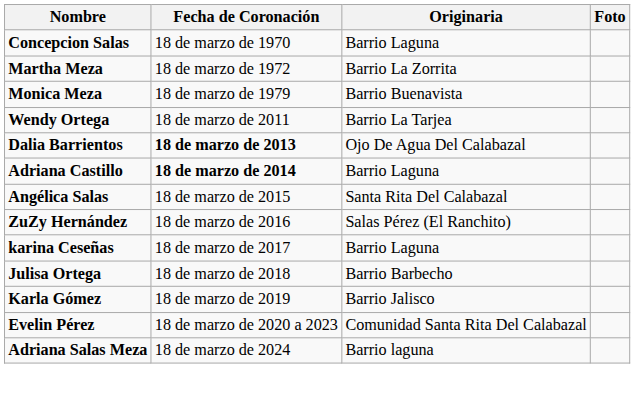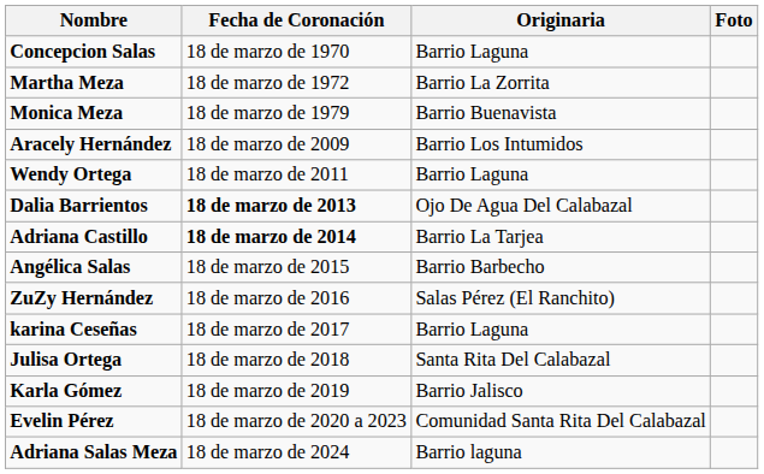+ row: Aracely Hernández | 18 de marzo de 2009 | Barrio Los Intumidos
Wendy Ortega | Originaria: Barrio La Tarjea -> Barrio Laguna
Adriana Castillo | Originaria: Barrio Laguna -> Barrio La Tarjea
Angélica Salas | Originaria: Santa Rita Del Calabazal -> Barrio Barbecho
Julisa Ortega | Originaria: Barrio Barbecho -> Santa Rita Del Calabazal
